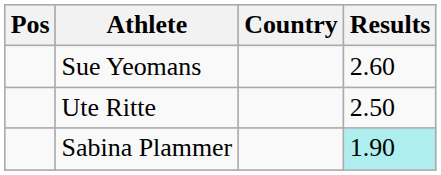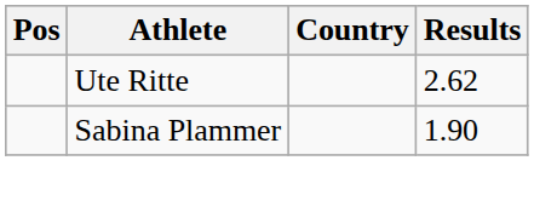- row: Sue Yeomans | 2.60
Ute Ritte | Results: 2.50 -> 2.62
Sabina Plammer | Results: paleturquoise background -> no background
